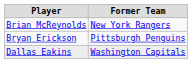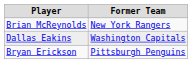rows swapped: Dallas Eakins <-> Bryan Erickson
